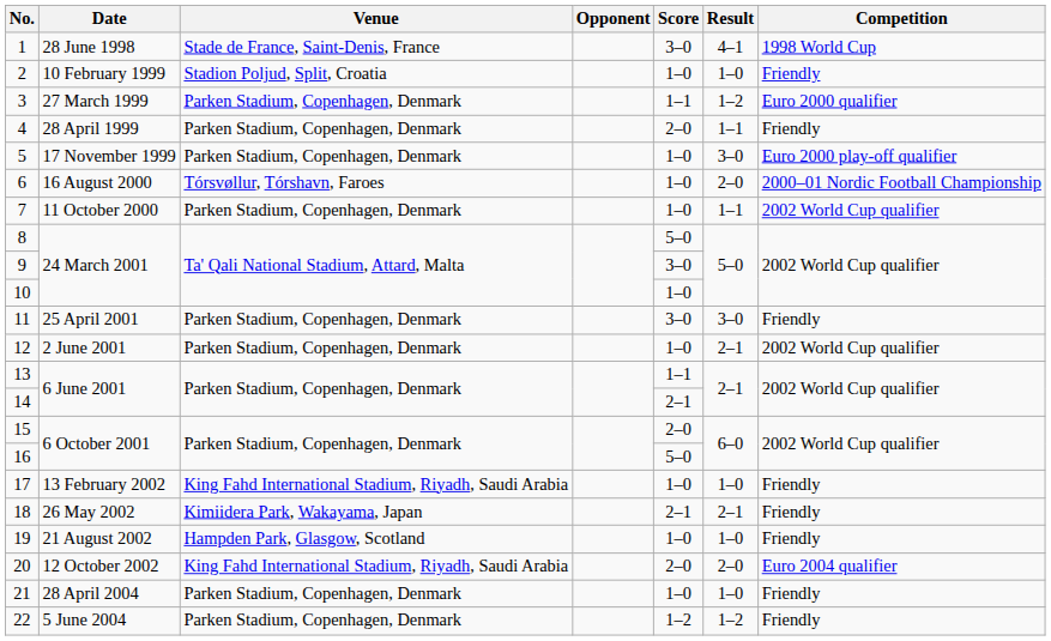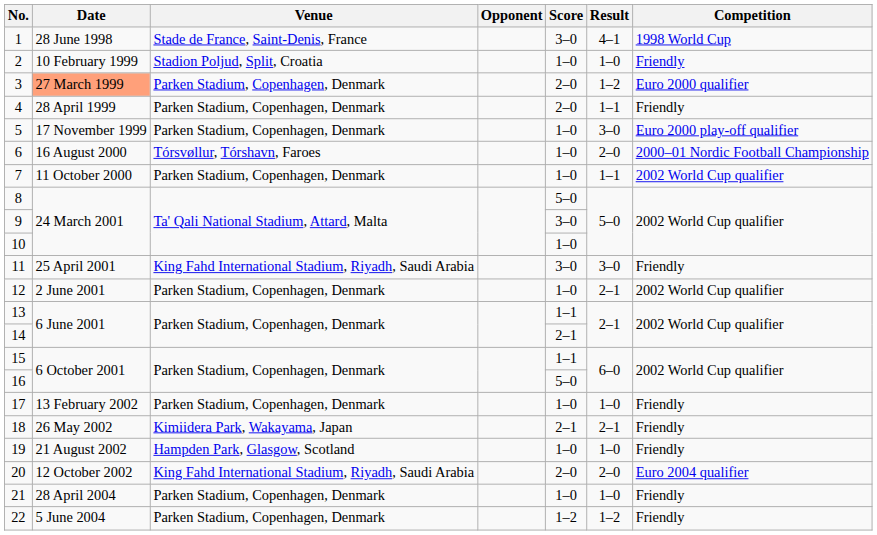3 | Date: no background -> lightsalmon background
3 | Score: 1–1 -> 2–0
11 | Venue: Parken Stadium, Copenhagen, Denmark -> King Fahd International Stadium, Riyadh, Saudi Arabia
15 | Score: 2–0 -> 1–1
17 | Venue: King Fahd International Stadium, Riyadh, Saudi Arabia -> Parken Stadium, Copenhagen, Denmark
